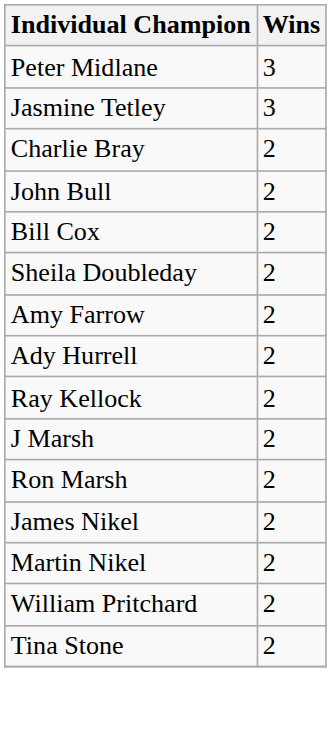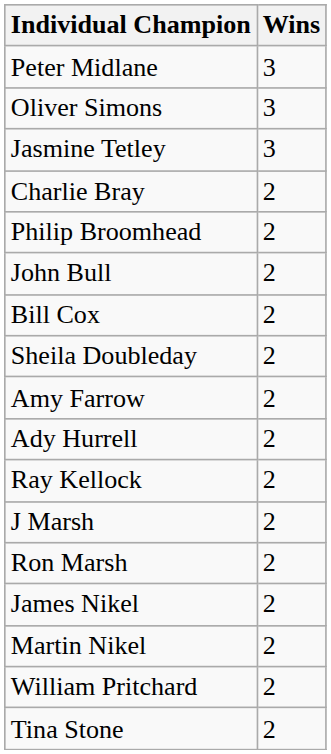+ row: Oliver Simons | 3
+ row: Philip Broomhead | 2
